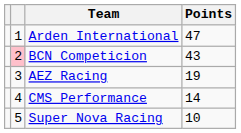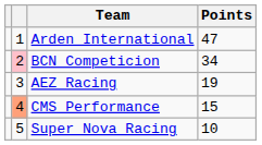BCN Competicion | Points: 43 -> 34
CMS Performance | column 2: no background -> lightsalmon background
CMS Performance | Points: 14 -> 15
